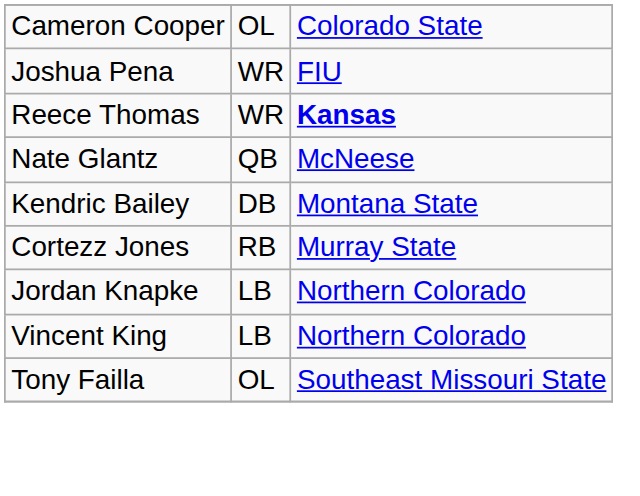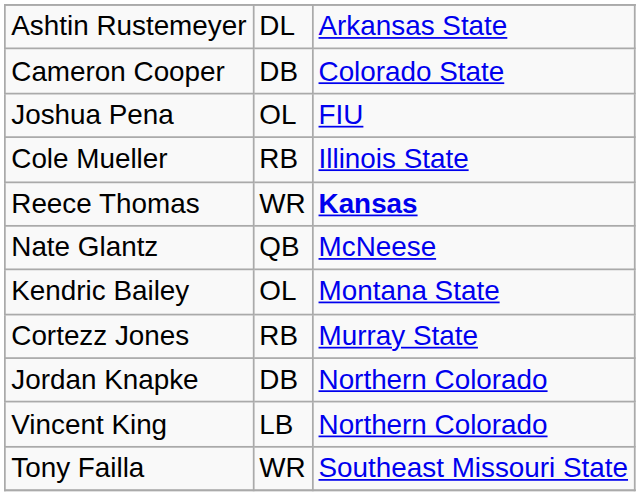+ row: Ashtin Rustemeyer | DL | Arkansas State
Cameron Cooper | column 2: OL -> DB
Joshua Pena | column 2: WR -> OL
+ row: Cole Mueller | RB | Illinois State
Kendric Bailey | column 2: DB -> OL
Jordan Knapke | column 2: LB -> DB
Tony Failla | column 2: OL -> WR
